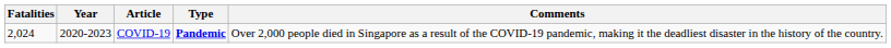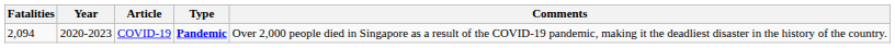COVID-19 | Fatalities: 2,024 -> 2,094
